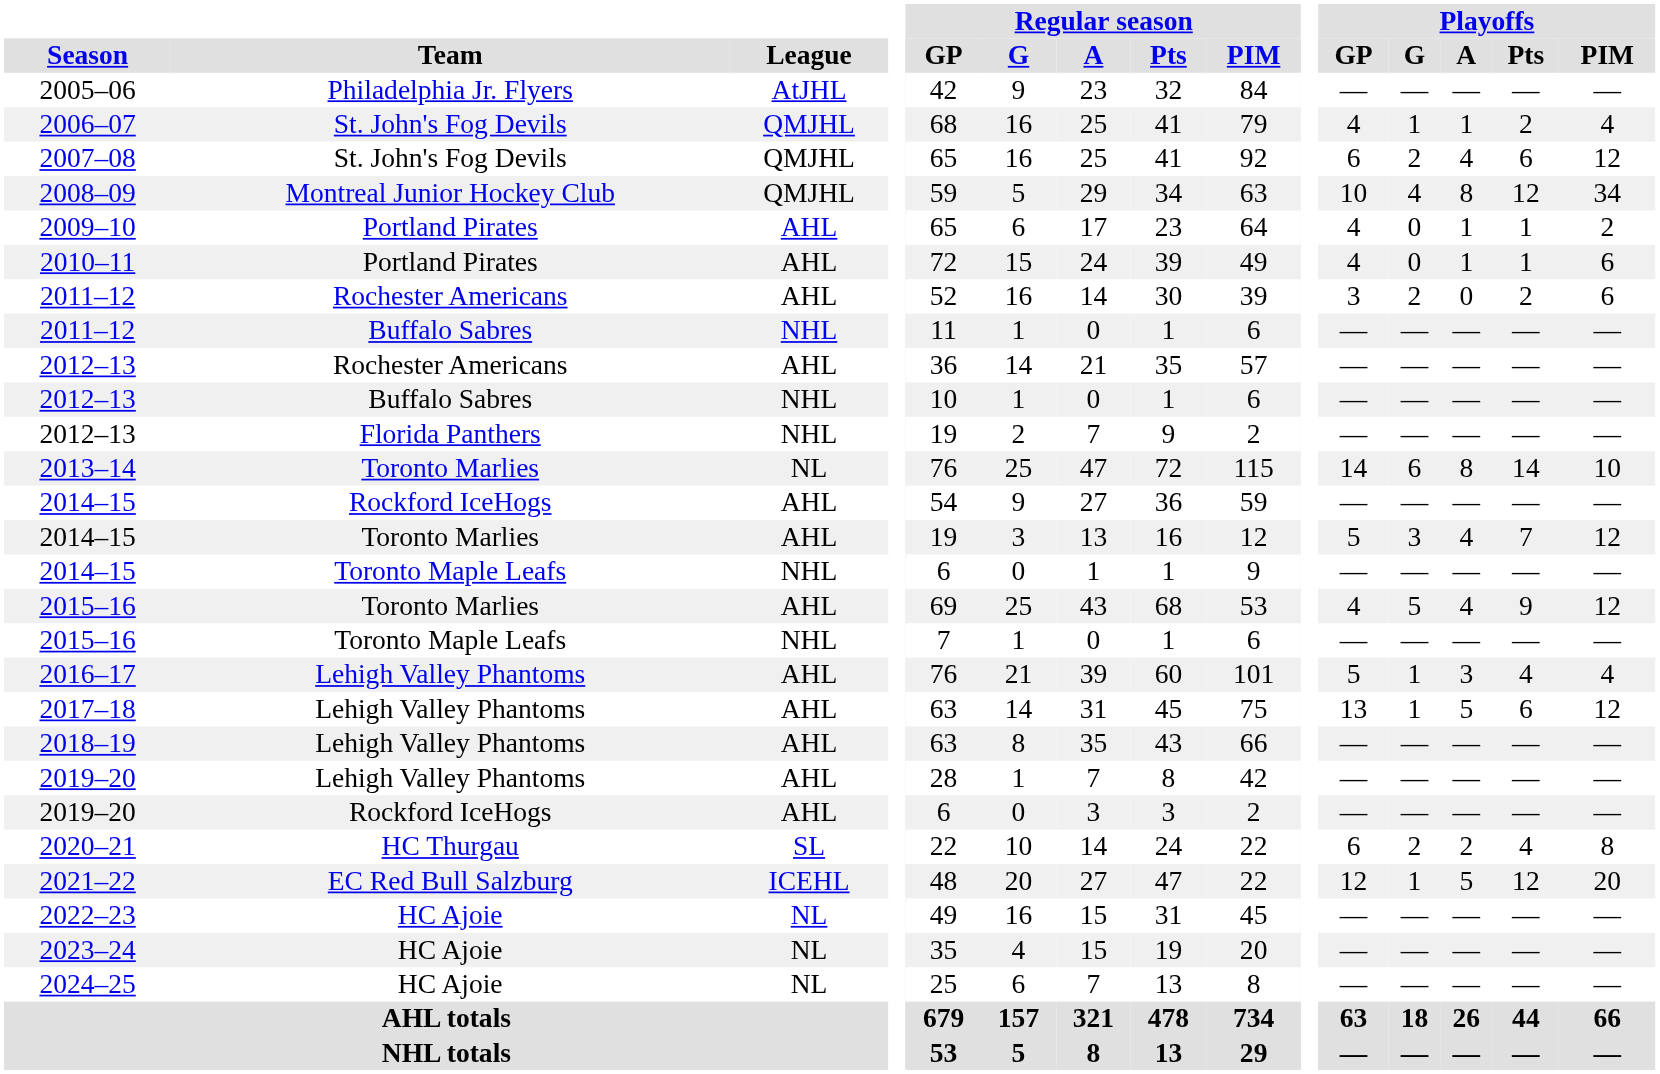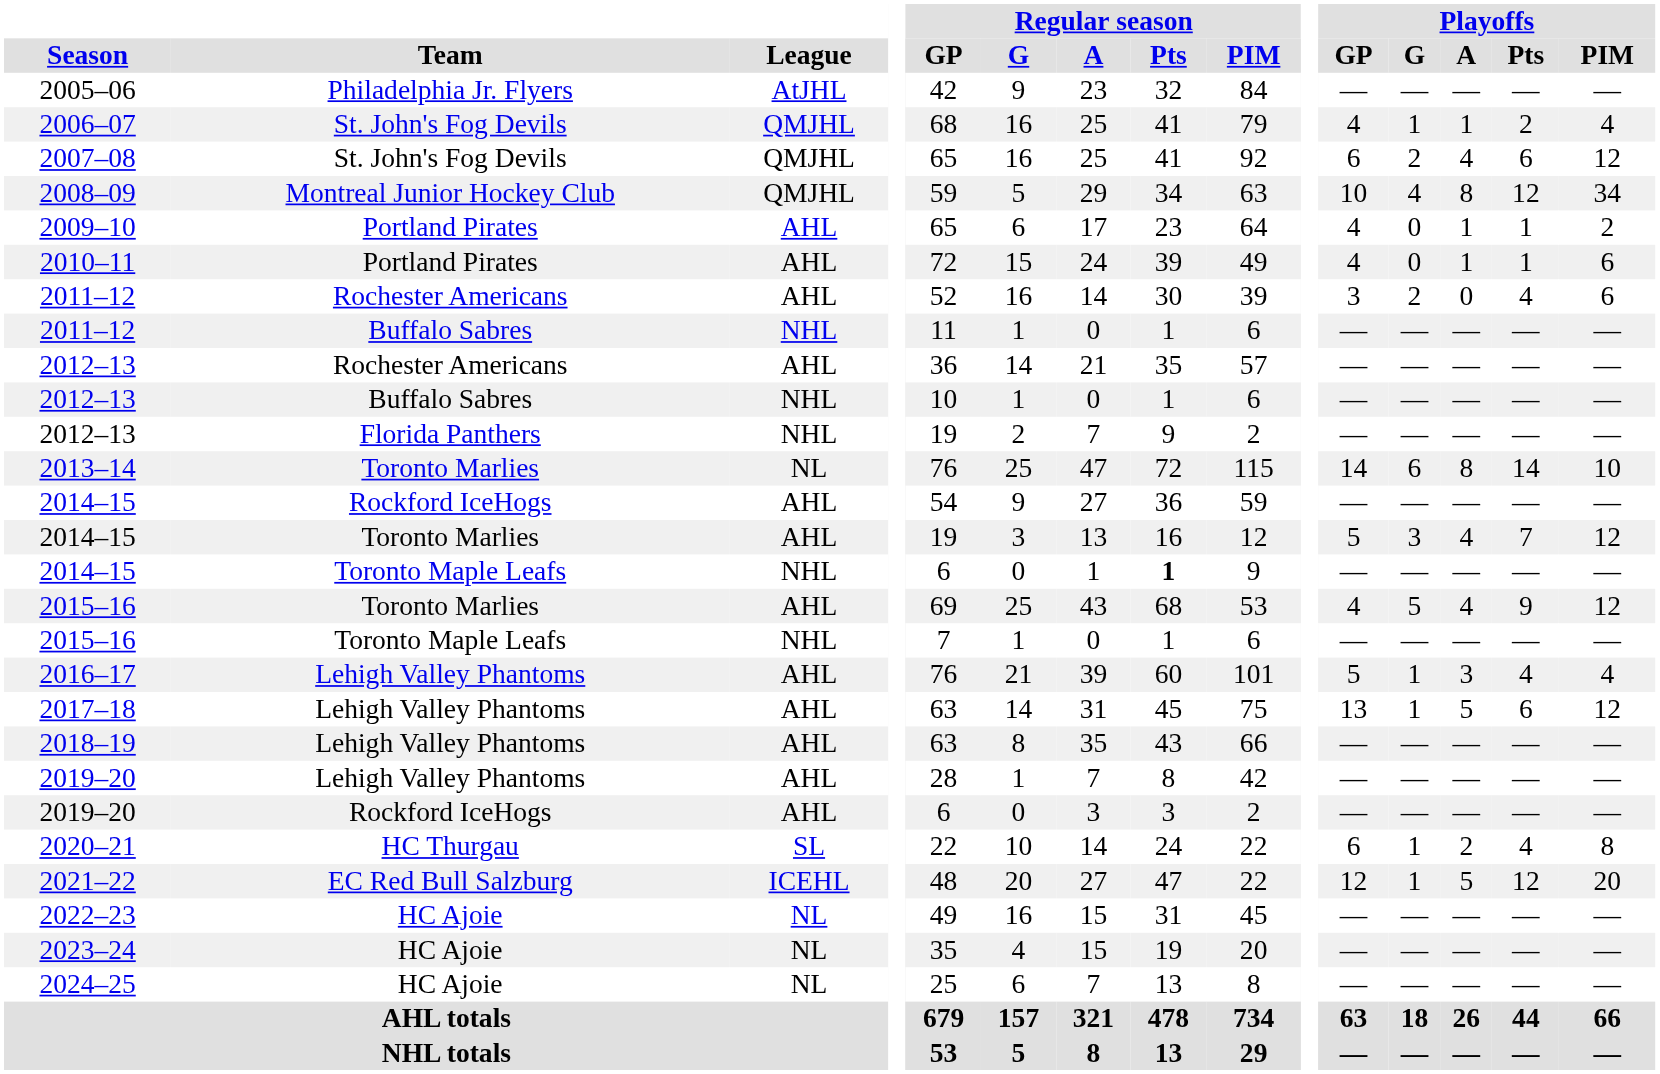2011–12 / Rochester Americans | Playoffs / Pts: 2 -> 4
2014–15 / Toronto Maple Leafs | Regular season / Pts: normal -> bold
2020–21 | Playoffs / G: 2 -> 1
